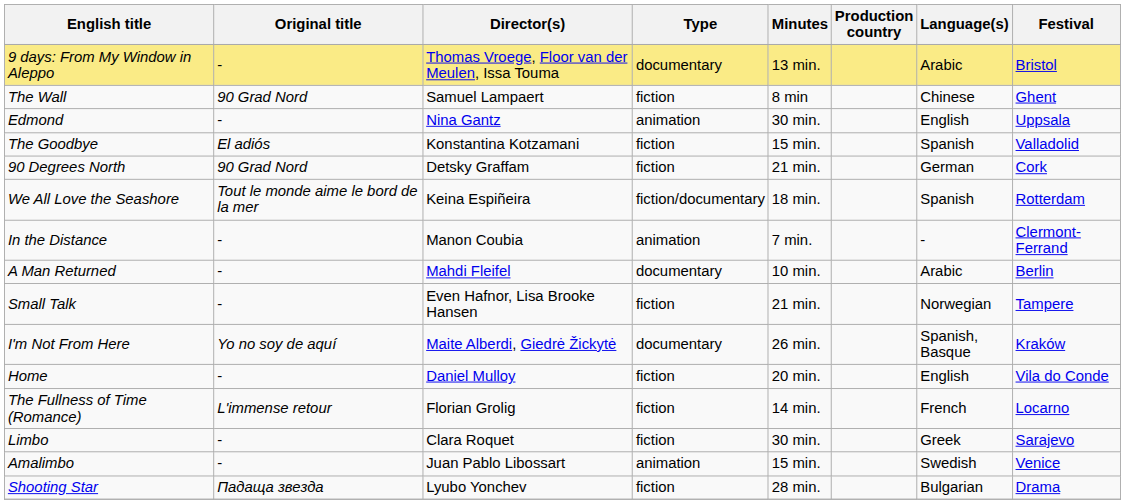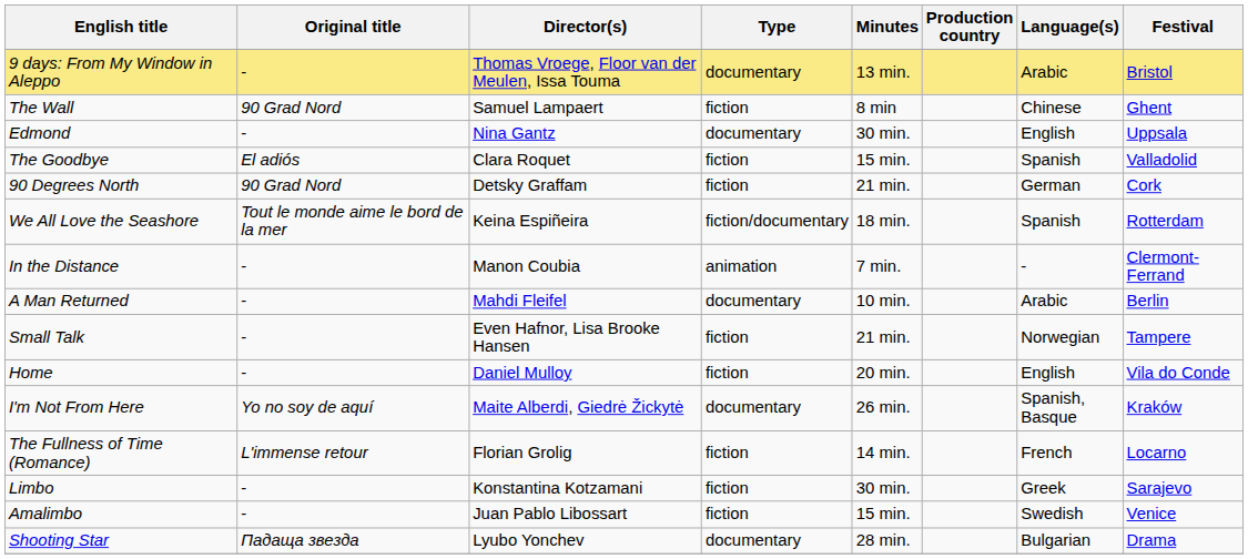Edmond | Type: animation -> documentary
The Goodbye | Director(s): Konstantina Kotzamani -> Clara Roquet
rows swapped: I'm Not From Here <-> Home
Limbo | Director(s): Clara Roquet -> Konstantina Kotzamani
Amalimbo | Type: animation -> fiction
Shooting Star | Type: fiction -> documentary
